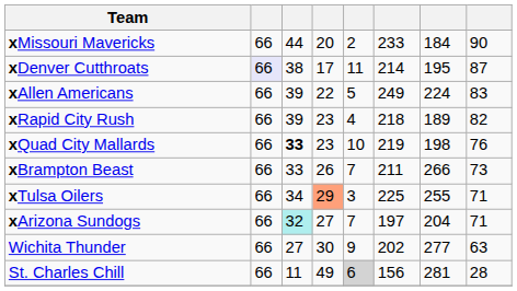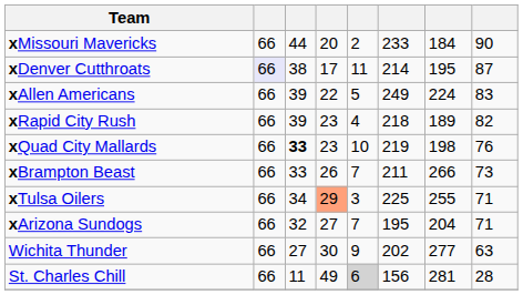xArizona Sundogs | column 3: paleturquoise background -> no background
xArizona Sundogs | column 6: 197 -> 195
